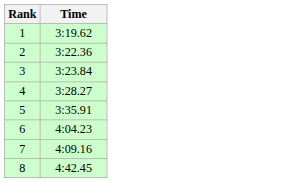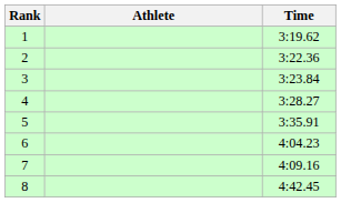+ column: Athlete
